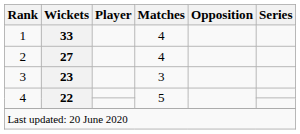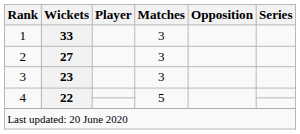1 | Matches: 4 -> 3
2 | Matches: 4 -> 3
